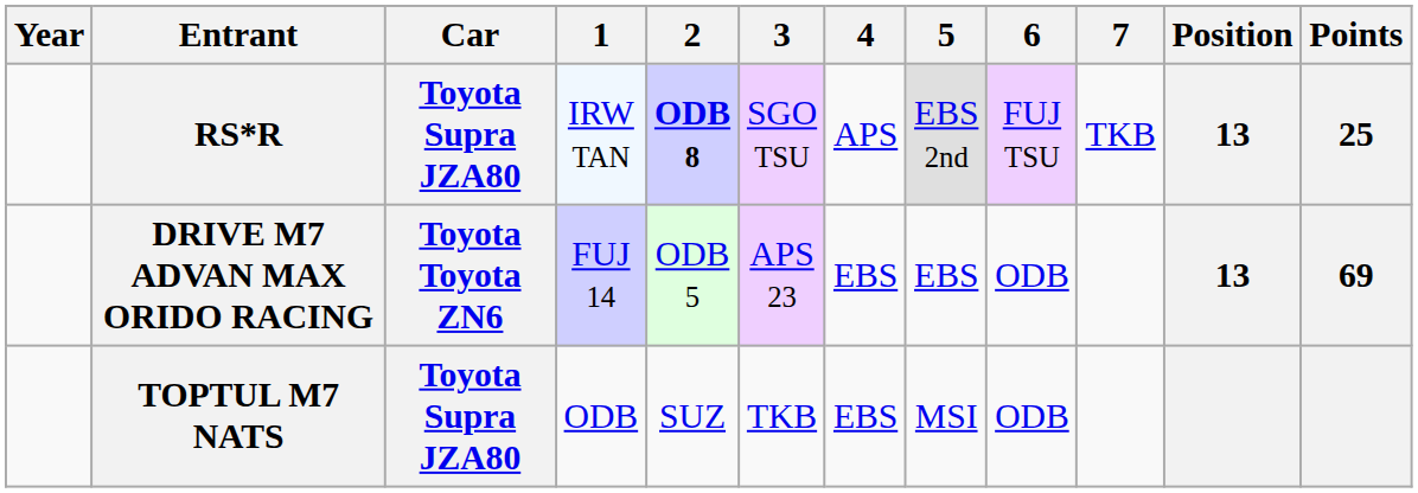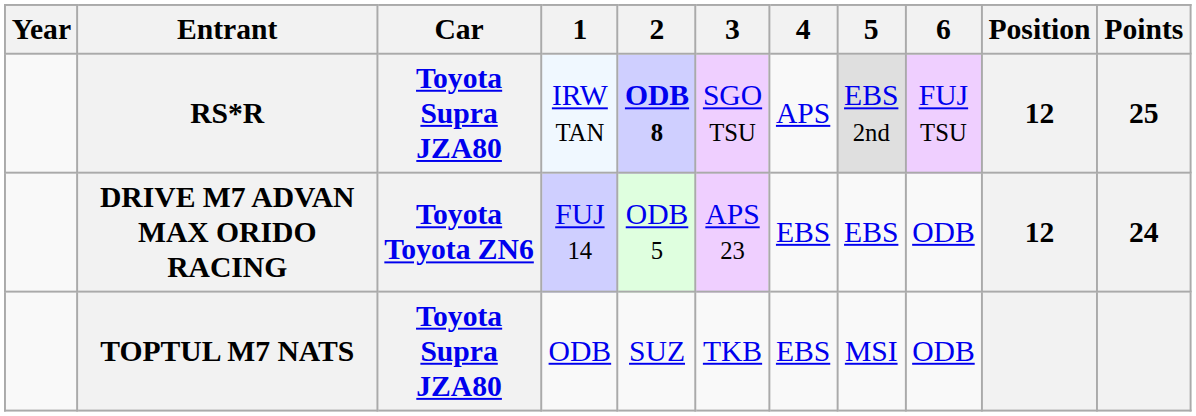- column: 7 | TKB
RS*R | Position: 13 -> 12
DRIVE M7 ADVAN MAX ORIDO RACING | Position: 13 -> 12
DRIVE M7 ADVAN MAX ORIDO RACING | Points: 69 -> 24
